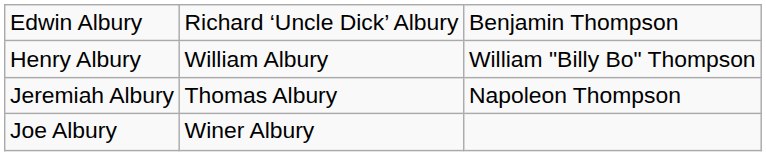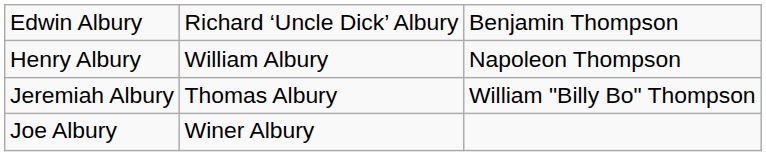Henry Albury | column 3: William "Billy Bo" Thompson -> Napoleon Thompson
Jeremiah Albury | column 3: Napoleon Thompson -> William "Billy Bo" Thompson
